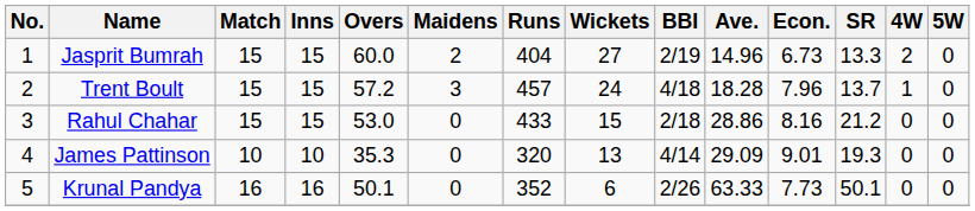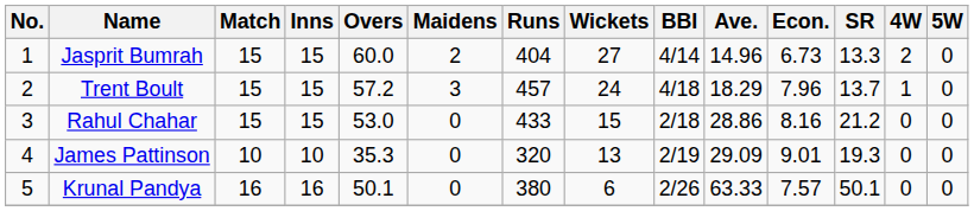Jasprit Bumrah | BBI: 2/19 -> 4/14
Trent Boult | Ave.: 18.28 -> 18.29
James Pattinson | BBI: 4/14 -> 2/19
Krunal Pandya | Runs: 352 -> 380
Krunal Pandya | Econ.: 7.73 -> 7.57
